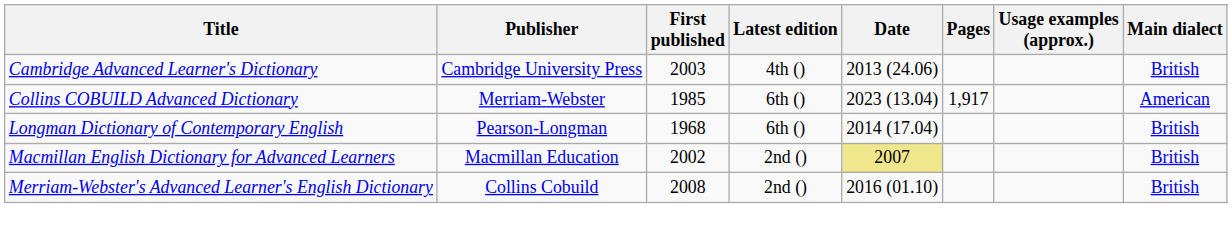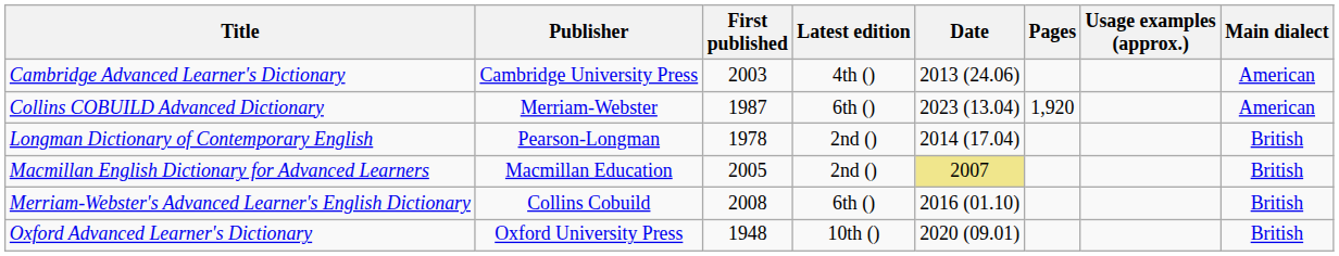Cambridge Advanced Learner's Dictionary | Main dialect: British -> American
Collins COBUILD Advanced Dictionary | First published: 1985 -> 1987
Collins COBUILD Advanced Dictionary | Pages: 1,917 -> 1,920
Longman Dictionary of Contemporary English | First published: 1968 -> 1978
Longman Dictionary of Contemporary English | Latest edition: 6th () -> 2nd ()
Macmillan English Dictionary for Advanced Learners | First published: 2002 -> 2005
Merriam-Webster's Advanced Learner's English Dictionary | Latest edition: 2nd () -> 6th ()
+ row: Oxford Advanced Learner's Dictionary | Oxford University Press | 1948 | 10th () | 2020 (09.01) | British
